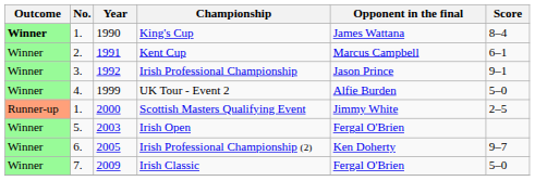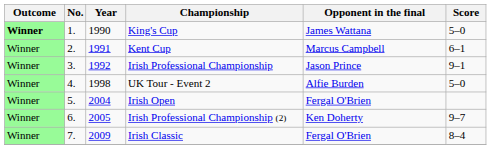King's Cup | Score: 8–4 -> 5–0
UK Tour - Event 2 | Year: 1999 -> 1998
- row: Runner-up | 1. | 2000 | Scottish Masters Qualifying Event | Jimmy White | 2–5
Irish Open | Year: 2003 -> 2004
Irish Classic | Score: 5–0 -> 8–4
